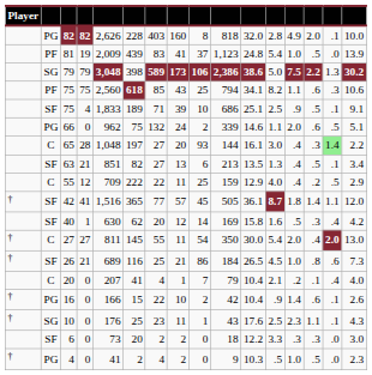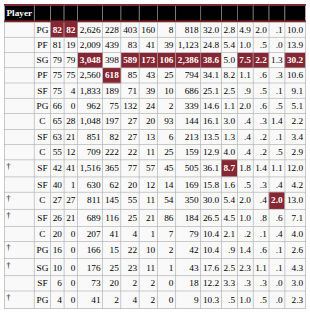81 | column 9: 37 -> 39
65 | column 15: lightgreen background -> no background
63 | column 14: .5 -> .2
26 | column 16: 7.3 -> 7.1
